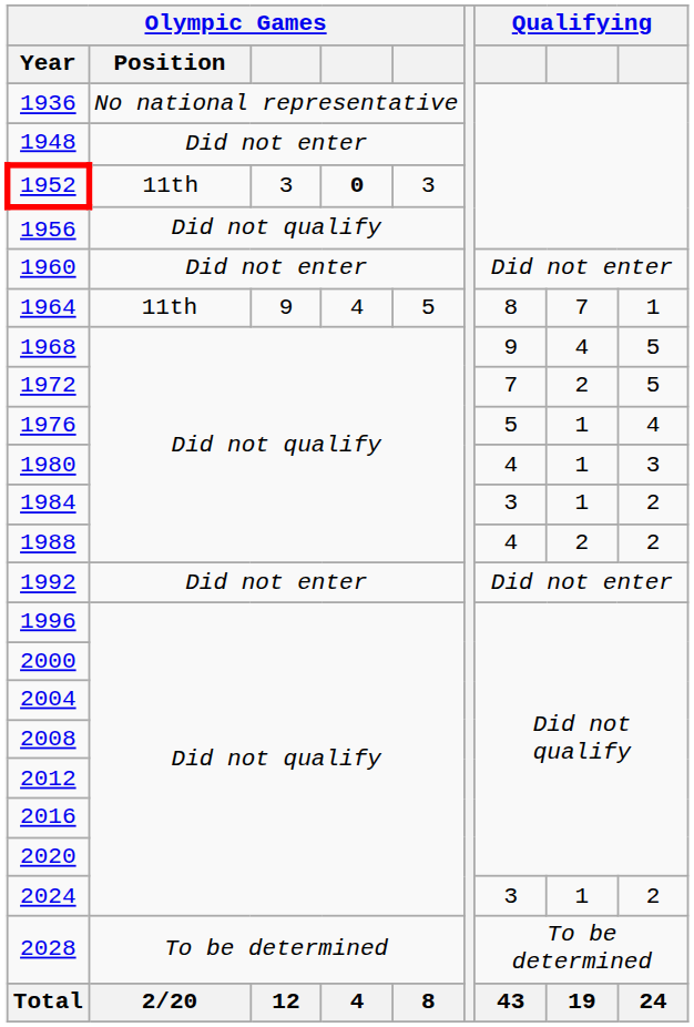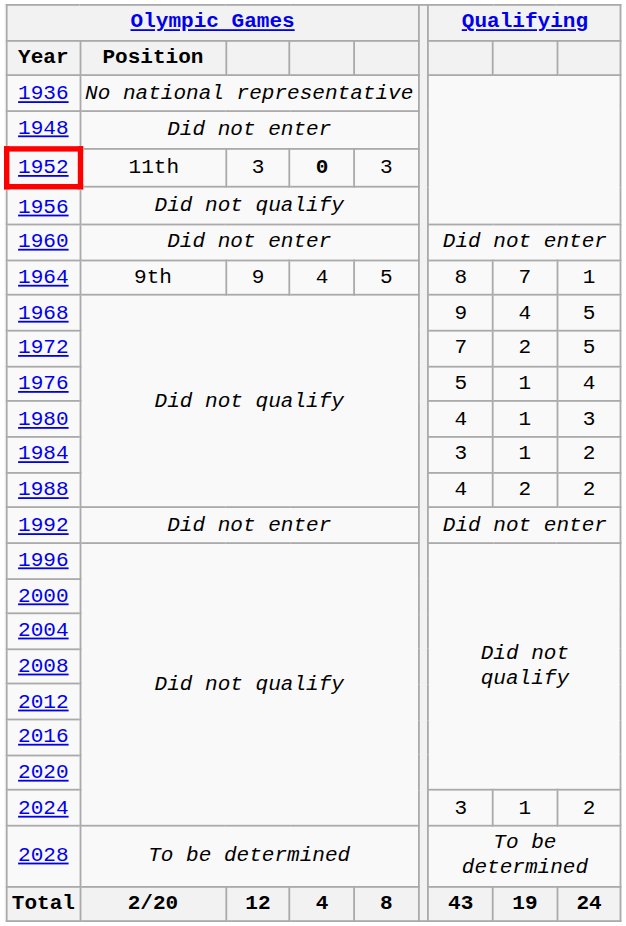1964 | Olympic Games / Position: 11th -> 9th
